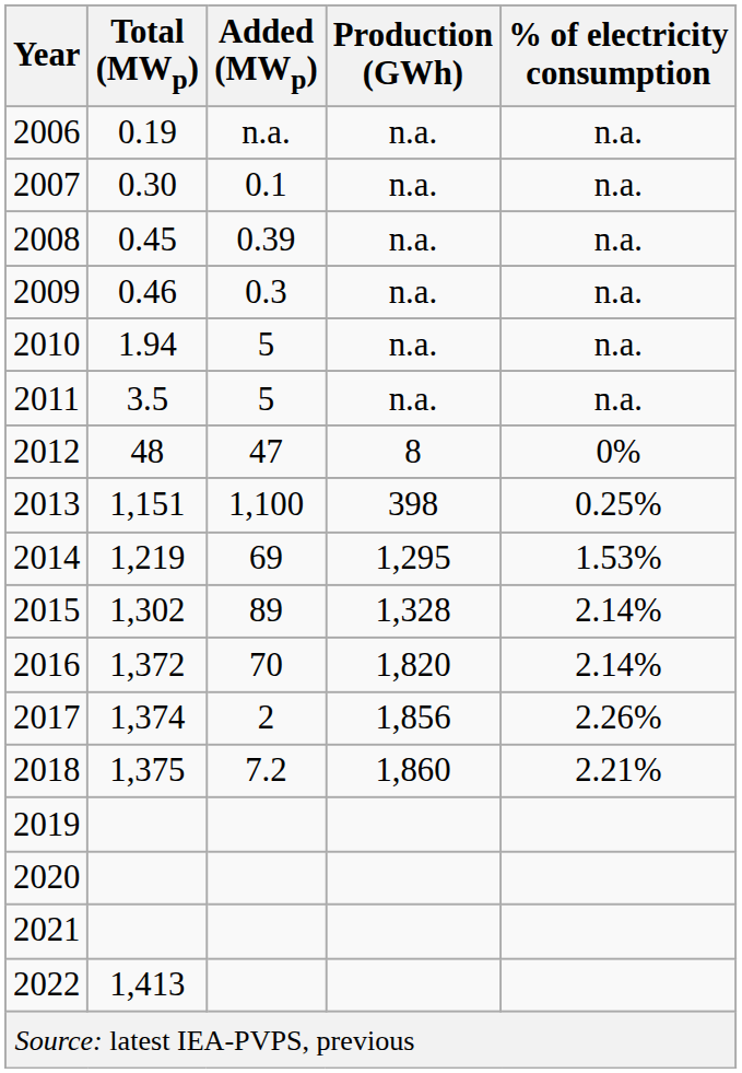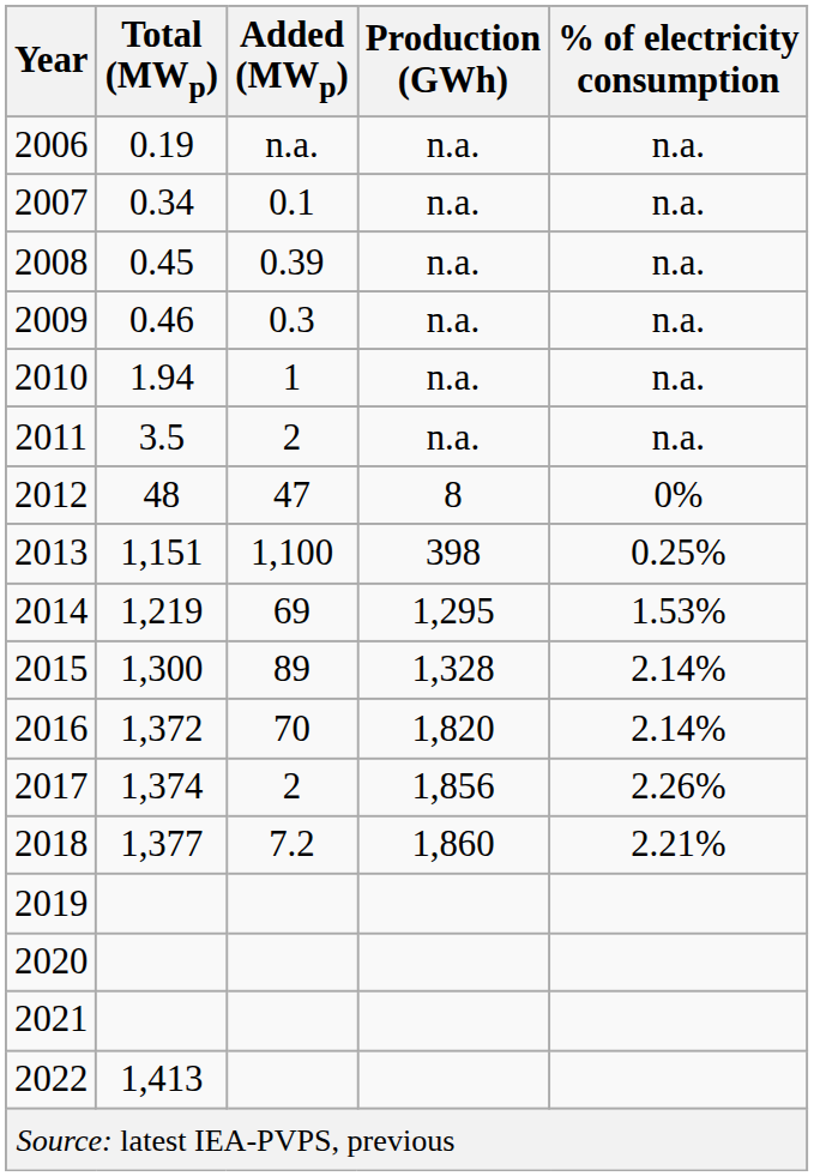2007 | Total (MWp): 0.30 -> 0.34
2010 | Added (MWp): 5 -> 1
2011 | Added (MWp): 5 -> 2
2015 | Total (MWp): 1,302 -> 1,300
2018 | Total (MWp): 1,375 -> 1,377
